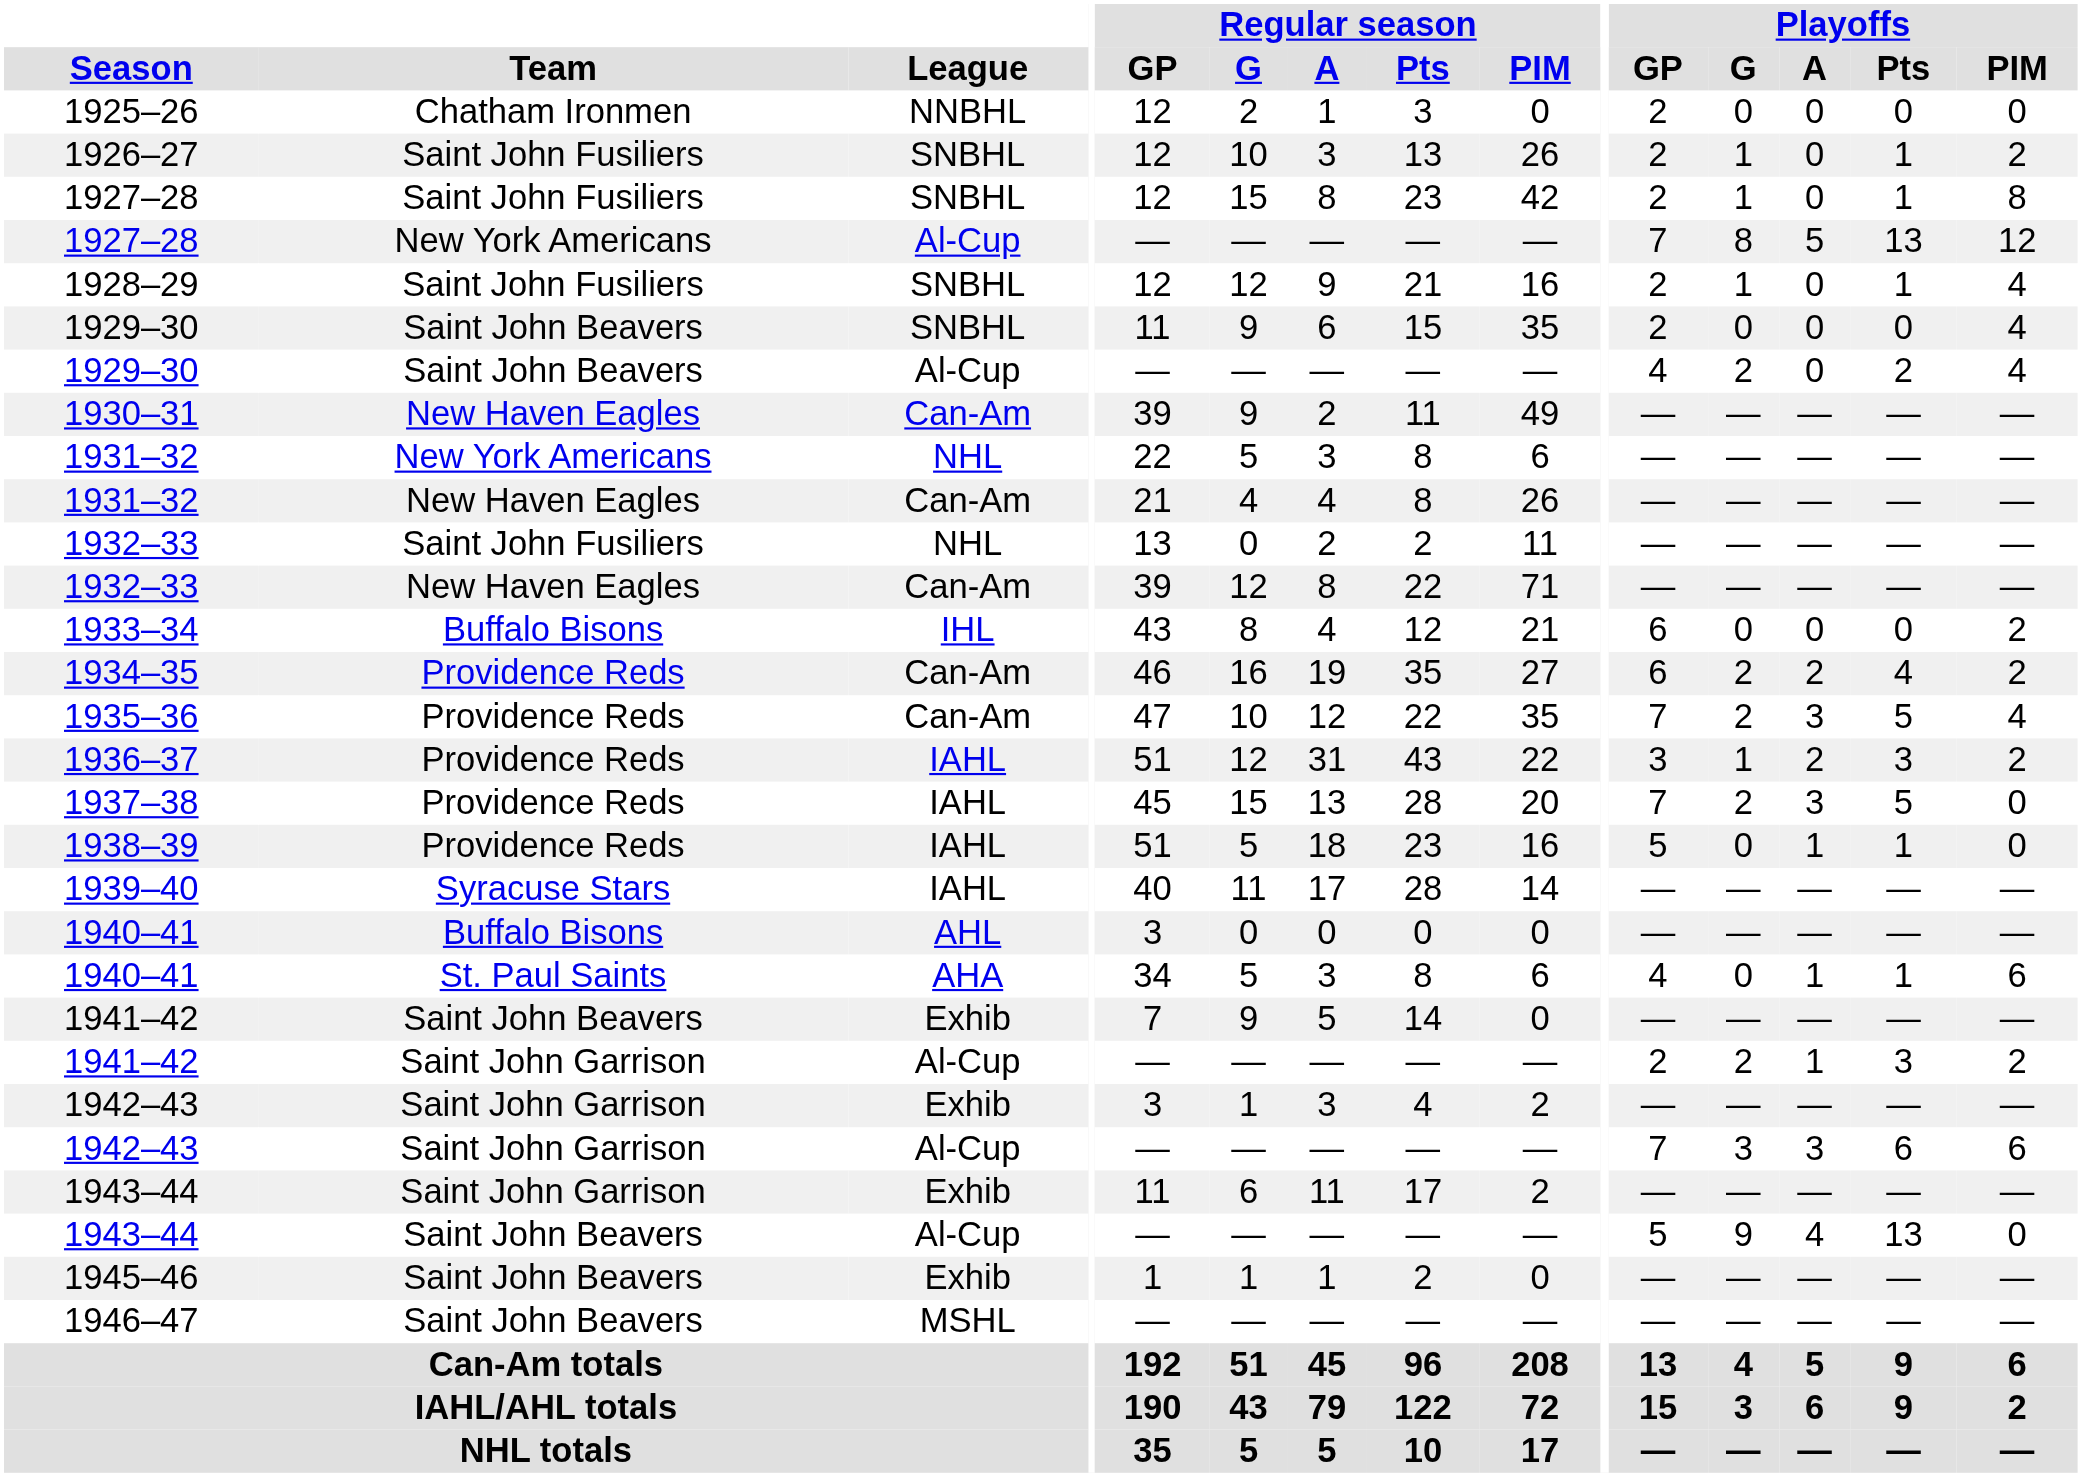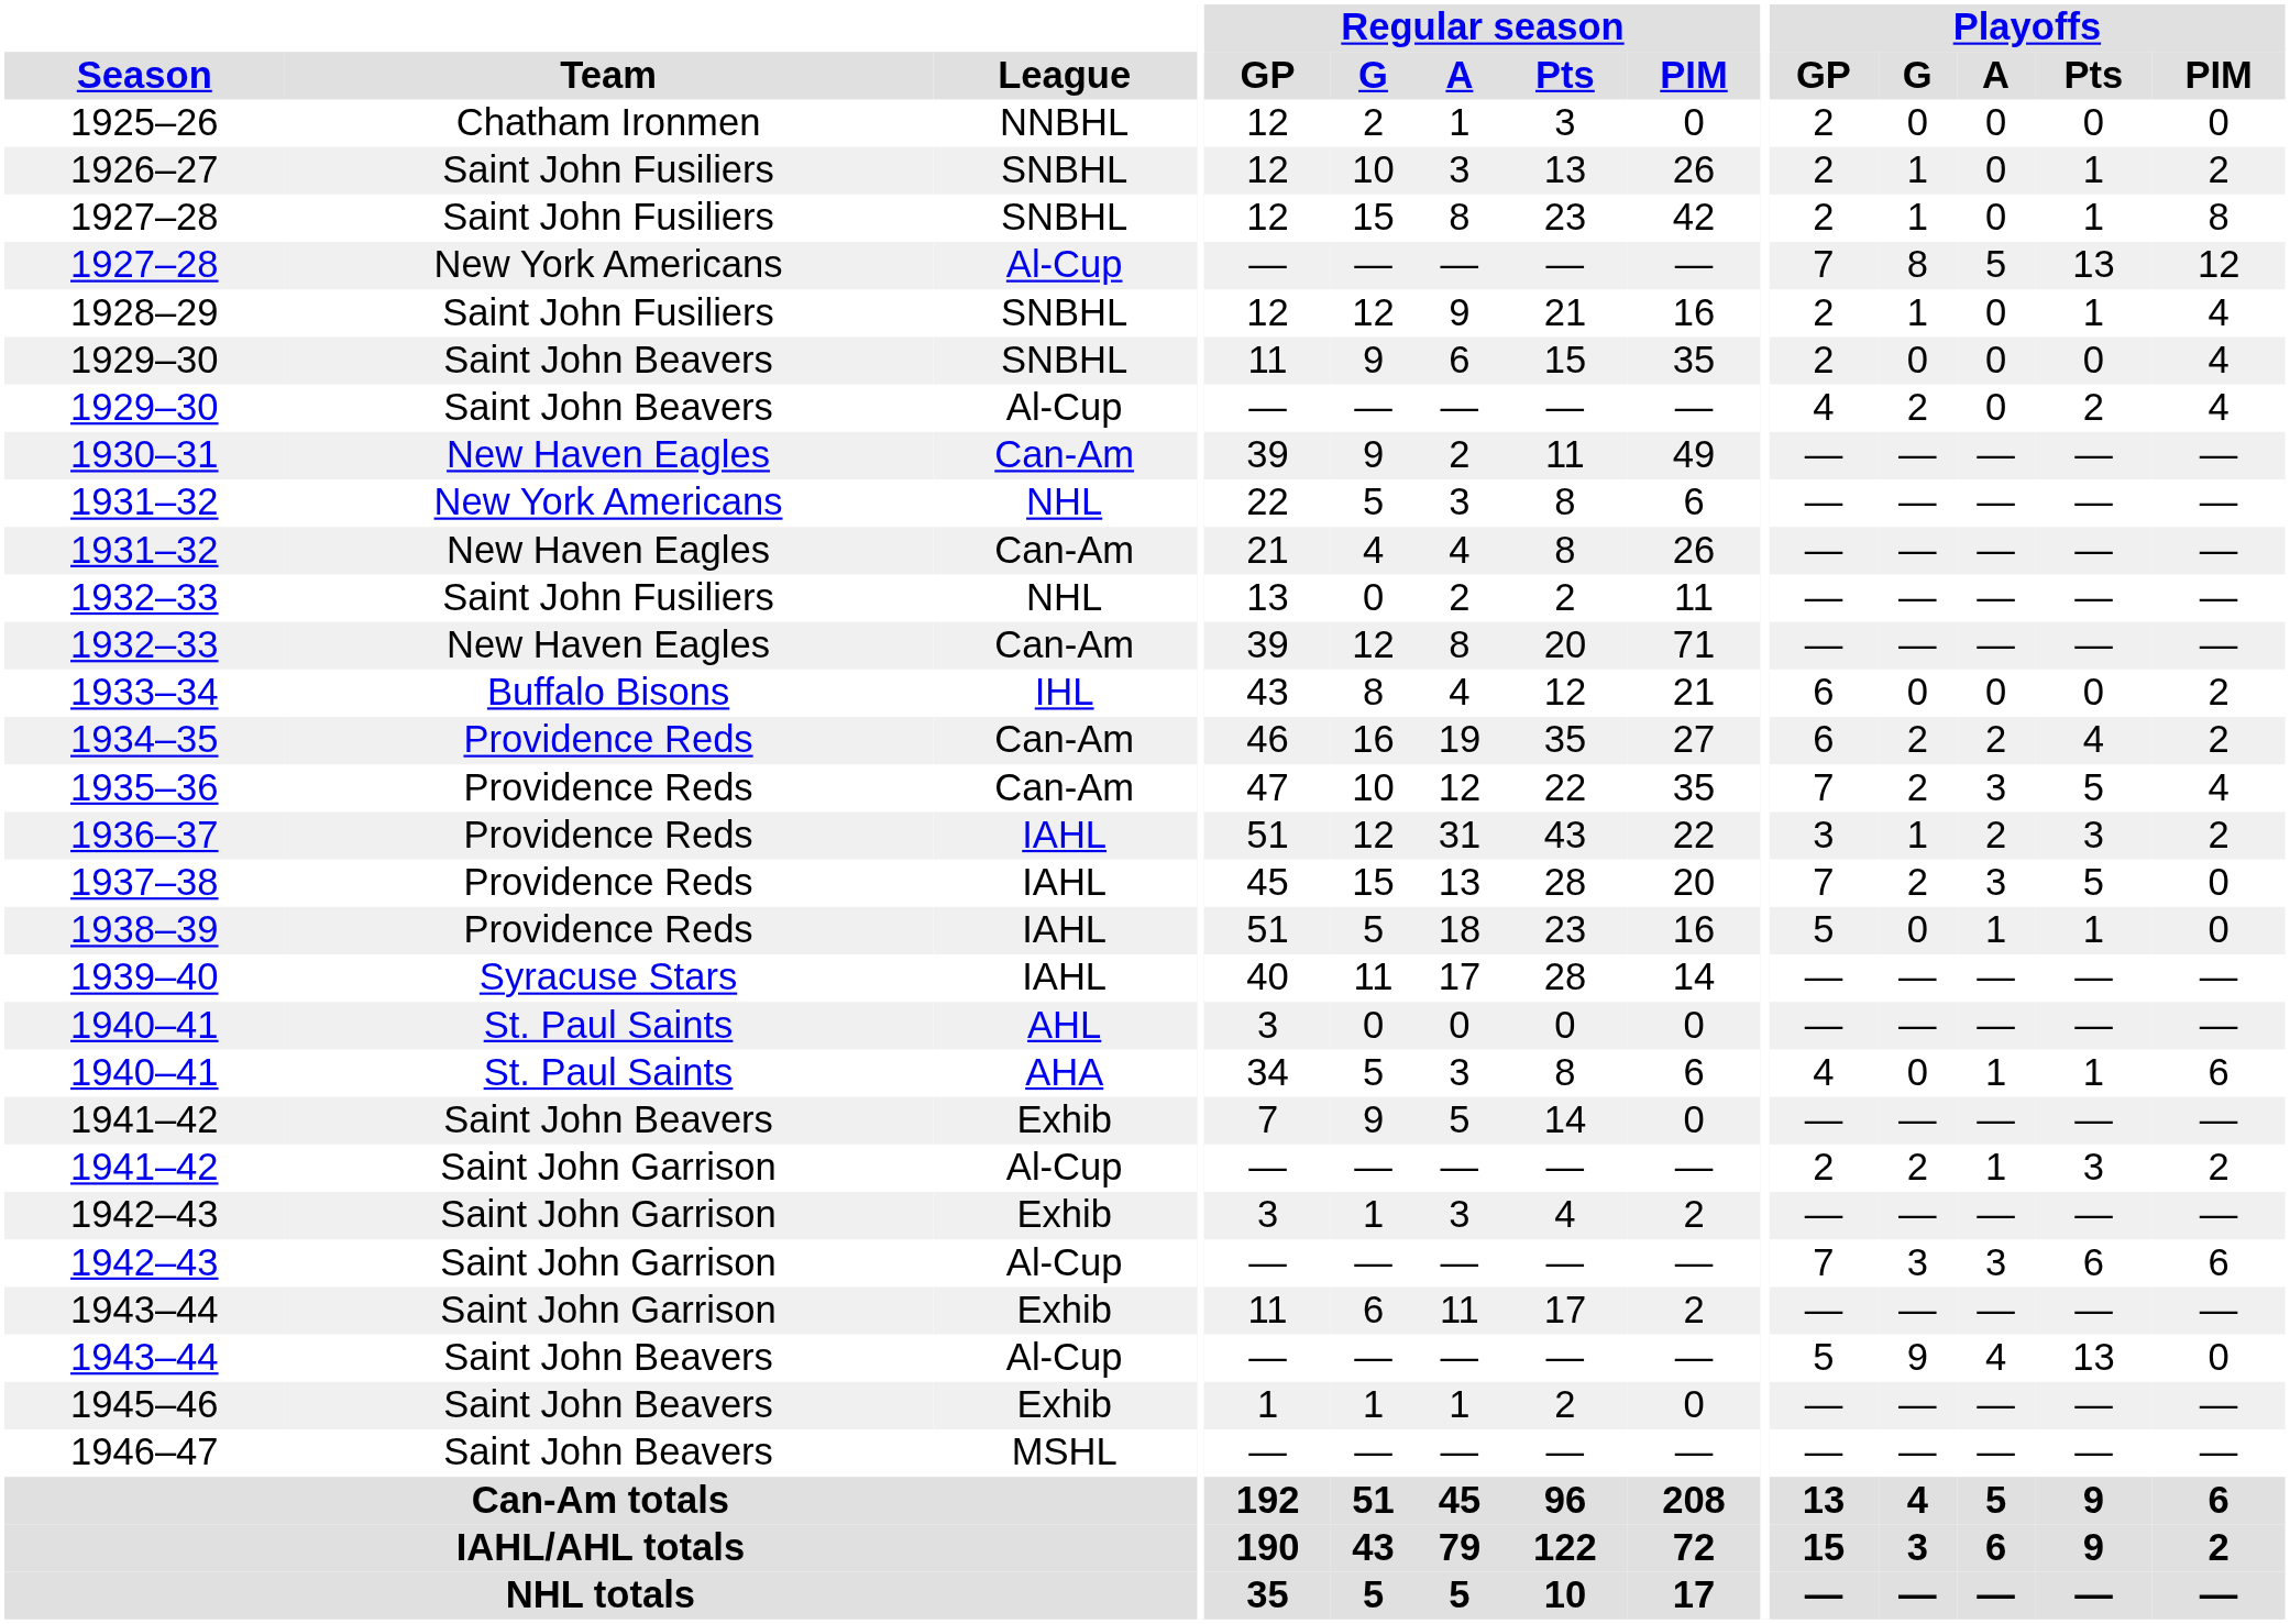1932–33 / Can-Am | Regular season / Pts: 22 -> 20
1940–41 / AHL | Team: Buffalo Bisons -> St. Paul Saints
